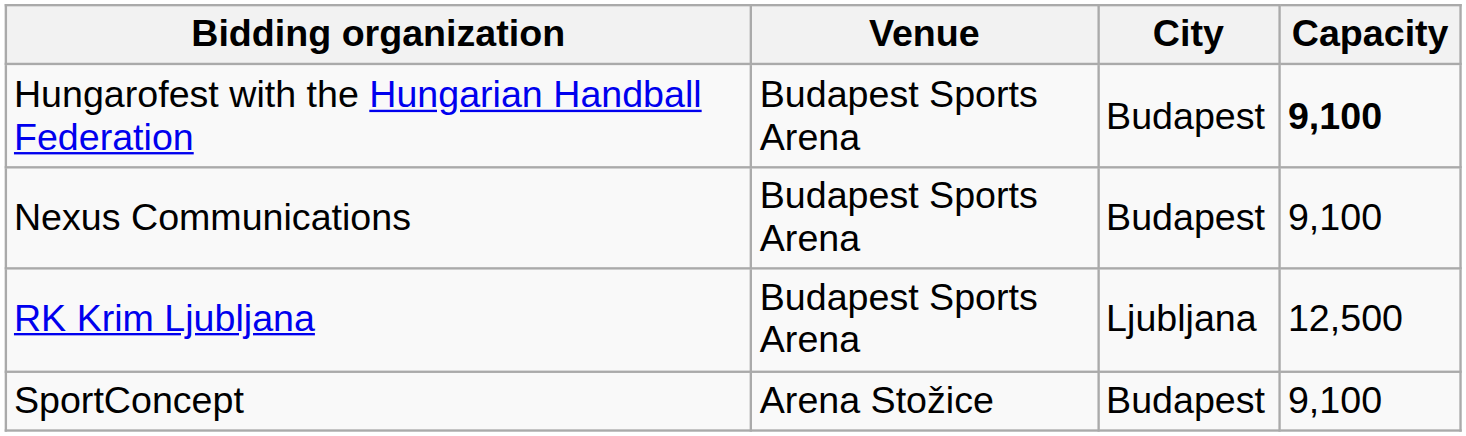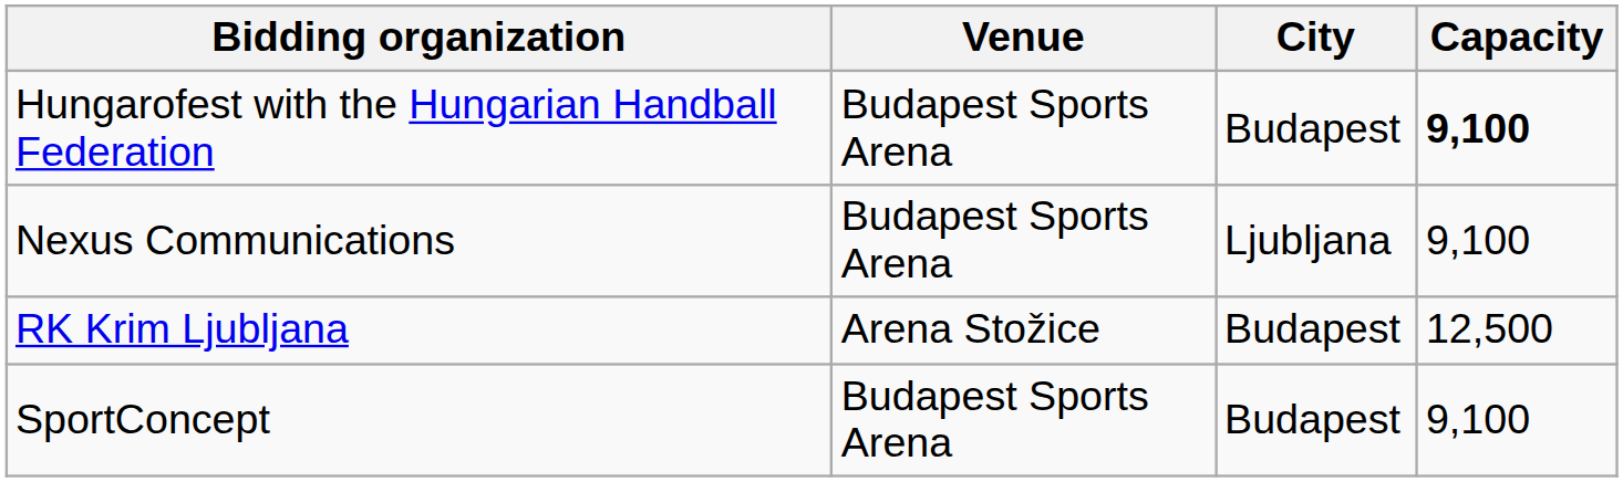Nexus Communications | City: Budapest -> Ljubljana
RK Krim Ljubljana | Venue: Budapest Sports Arena -> Arena Stožice
RK Krim Ljubljana | City: Ljubljana -> Budapest
SportConcept | Venue: Arena Stožice -> Budapest Sports Arena
